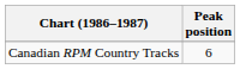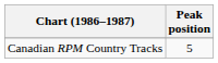Canadian RPM Country Tracks | Peak position: 6 -> 5
